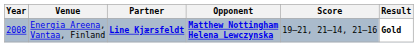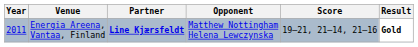Energia Areena, Vantaa, Finland | Year: 2008 -> 2011
Energia Areena, Vantaa, Finland | Opponent: bold -> normal
